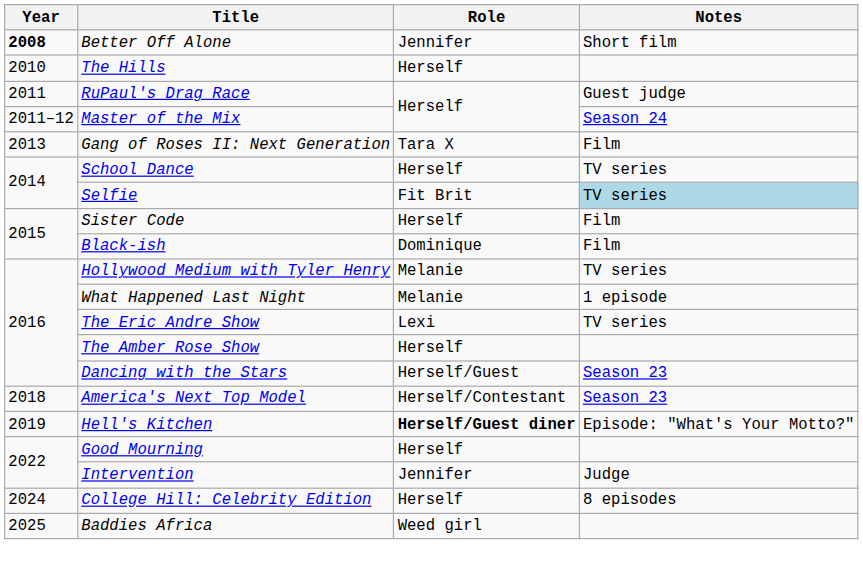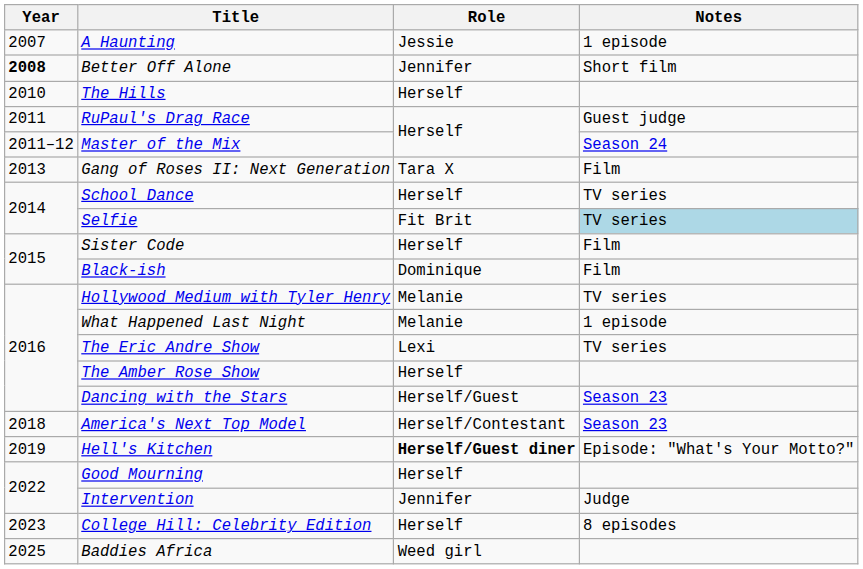+ row: 2007 | A Haunting | Jessie | 1 episode
College Hill: Celebrity Edition | Year: 2024 -> 2023
